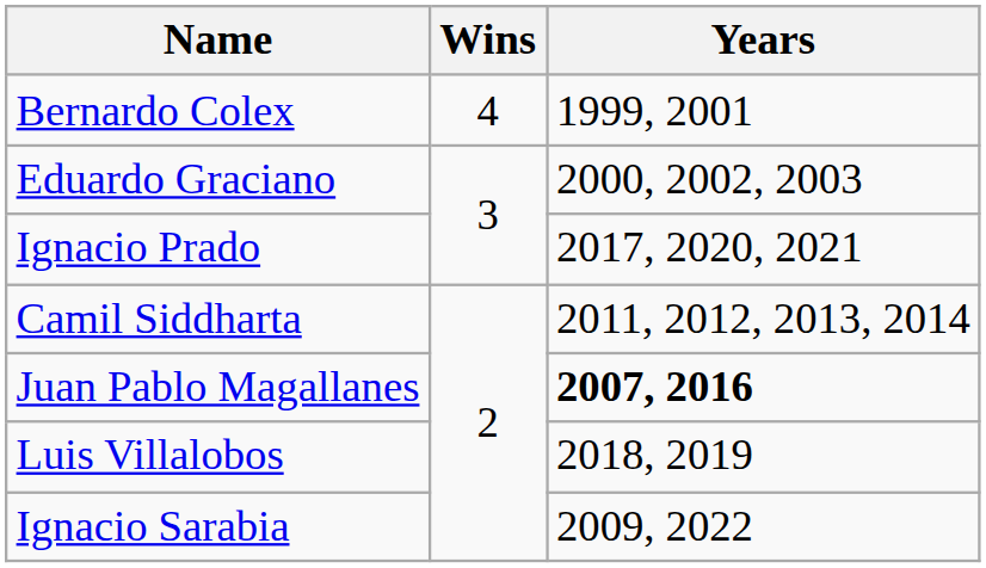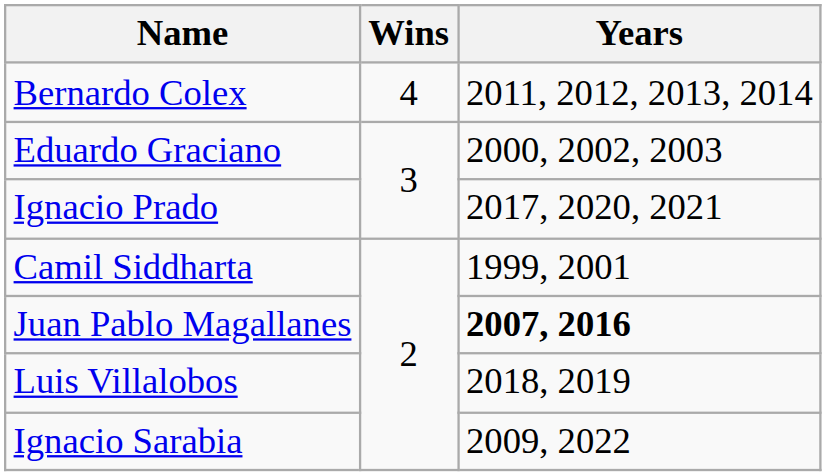Bernardo Colex | Years: 1999, 2001 -> 2011, 2012, 2013, 2014
Camil Siddharta | Years: 2011, 2012, 2013, 2014 -> 1999, 2001
